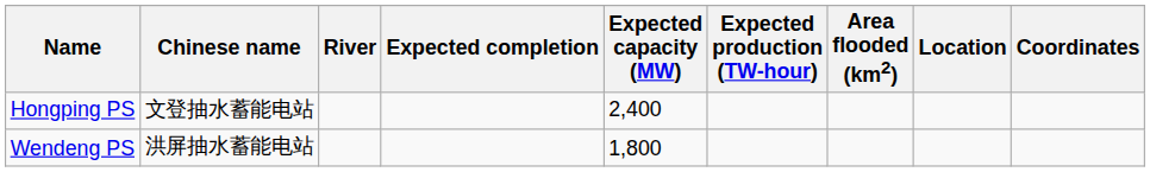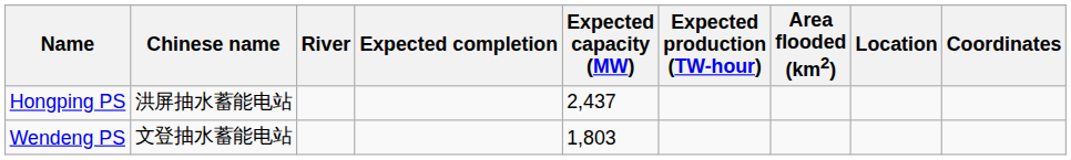Hongping PS | Chinese name: 文登抽水蓄能电站 -> 洪屏抽水蓄能电站
Hongping PS | Expected capacity (MW): 2,400 -> 2,437
Wendeng PS | Chinese name: 洪屏抽水蓄能电站 -> 文登抽水蓄能电站
Wendeng PS | Expected capacity (MW): 1,800 -> 1,803
